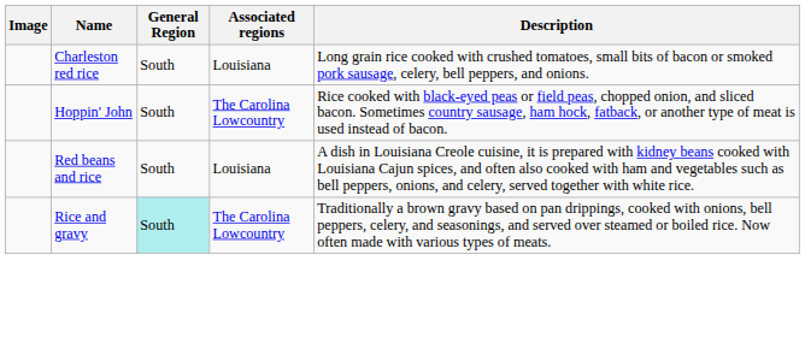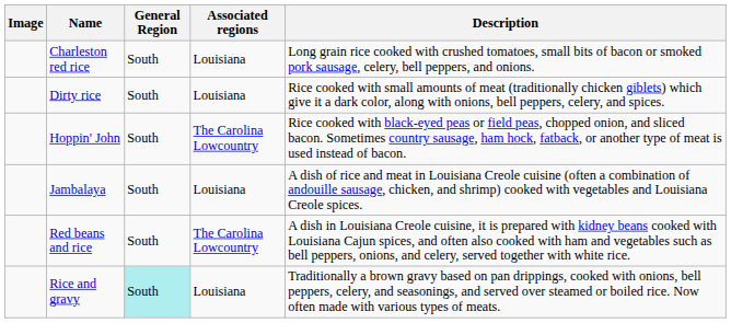+ row: Dirty rice | South | Louisiana | Rice cooked with small amounts of meat (traditionally chicken giblets) which give it a dark color, along with onions, bell peppers, celery, and spices.
+ row: Jambalaya | South | Louisiana | A dish of rice and meat in Louisiana Creole cuisine (often a combination of andouille sausage, chicken, and shrimp) cooked with vegetables and Louisiana Creole spices.
Red beans and rice | Associated regions: Louisiana -> The Carolina Lowcountry
Rice and gravy | Associated regions: The Carolina Lowcountry -> Louisiana
